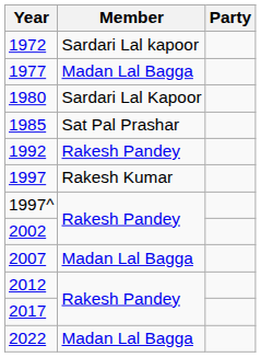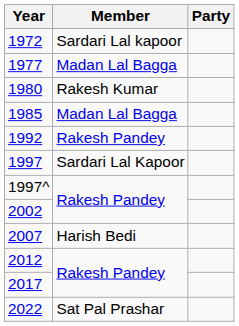1980 | Member: Sardari Lal Kapoor -> Rakesh Kumar
1985 | Member: Sat Pal Prashar -> Madan Lal Bagga
1997 | Member: Rakesh Kumar -> Sardari Lal Kapoor
2007 | Member: Madan Lal Bagga -> Harish Bedi
2022 | Member: Madan Lal Bagga -> Sat Pal Prashar
